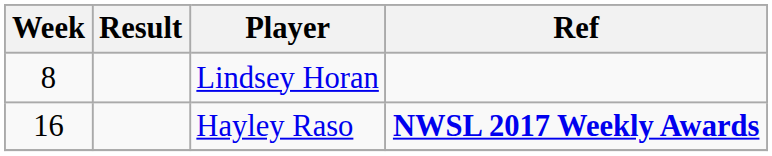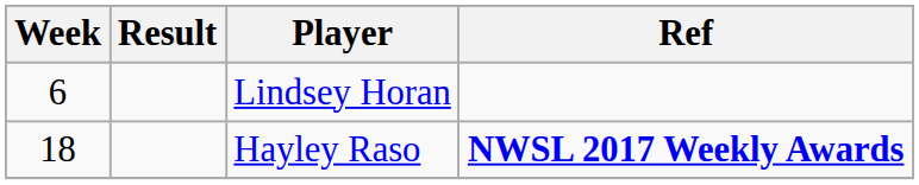Lindsey Horan | Week: 8 -> 6
Hayley Raso | Week: 16 -> 18
